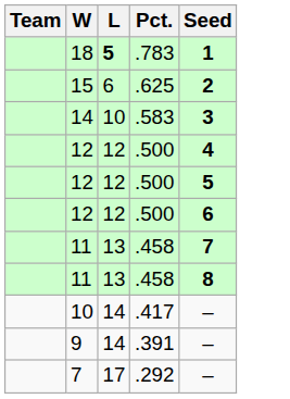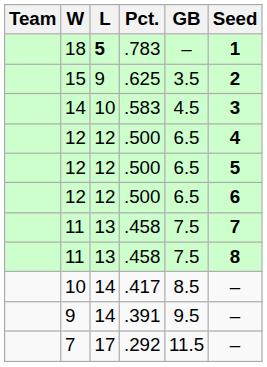+ column: GB | – | 3.5 | 4.5 | 6.5 | 6.5 | 6.5 | 7.5 | 7.5 | 8.5 | 9.5 | 11.5
15 | L: 6 -> 9
